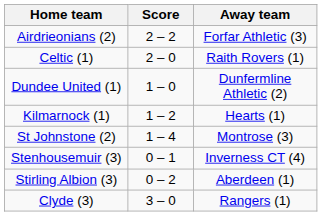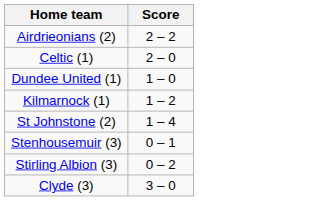- column: Away team | Forfar Athletic (3) | Raith Rovers (1) | Dunfermline Athletic (2) | Hearts (1) | Montrose (3) | Inverness CT (4) | Aberdeen (1) | Rangers (1)
